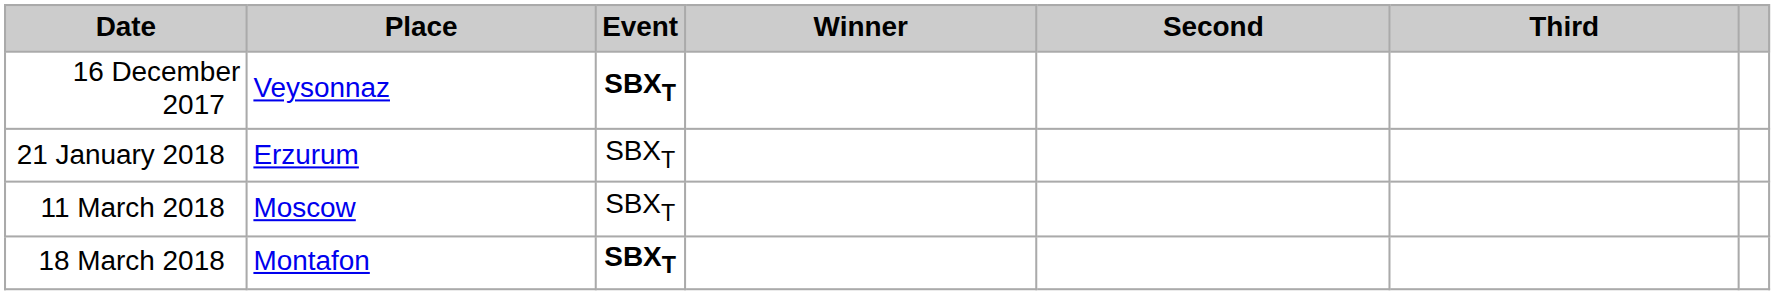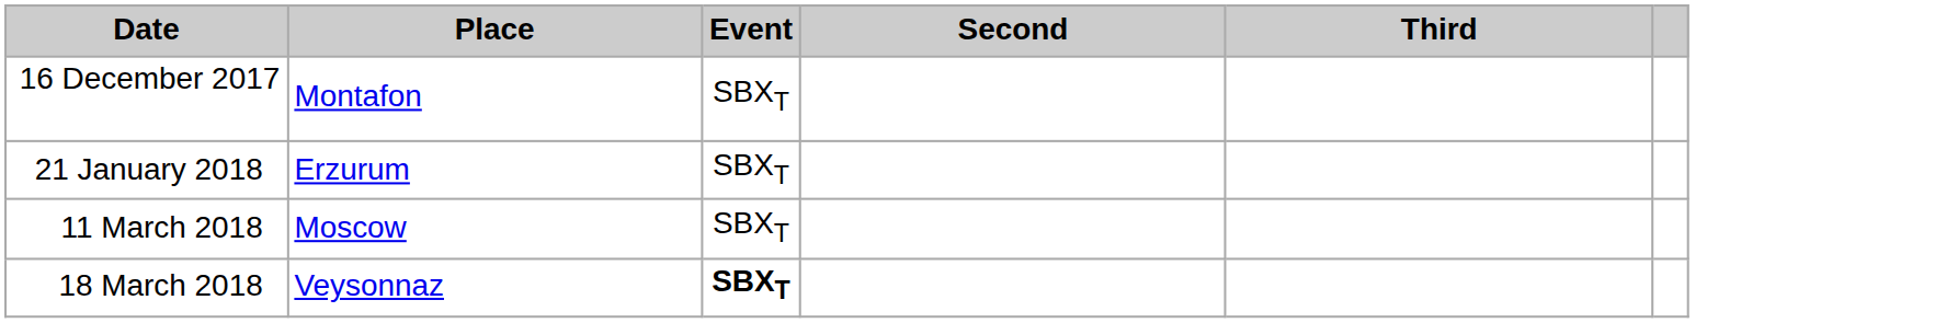- column: Winner
16 December 2017 | Place: Veysonnaz -> Montafon
16 December 2017 | Event: bold -> normal
18 March 2018 | Place: Montafon -> Veysonnaz
